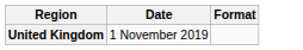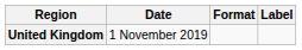+ column: Label
